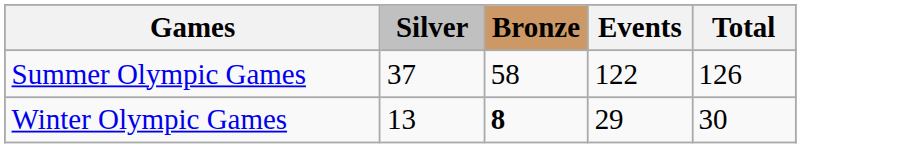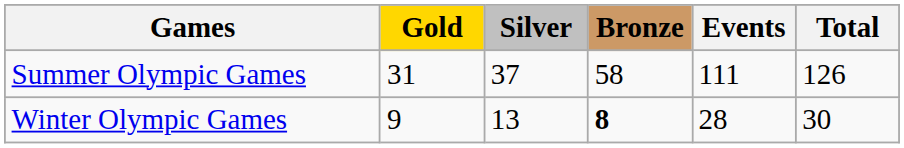+ column: Gold | 31 | 9
Summer Olympic Games | Events: 122 -> 111
Winter Olympic Games | Events: 29 -> 28
